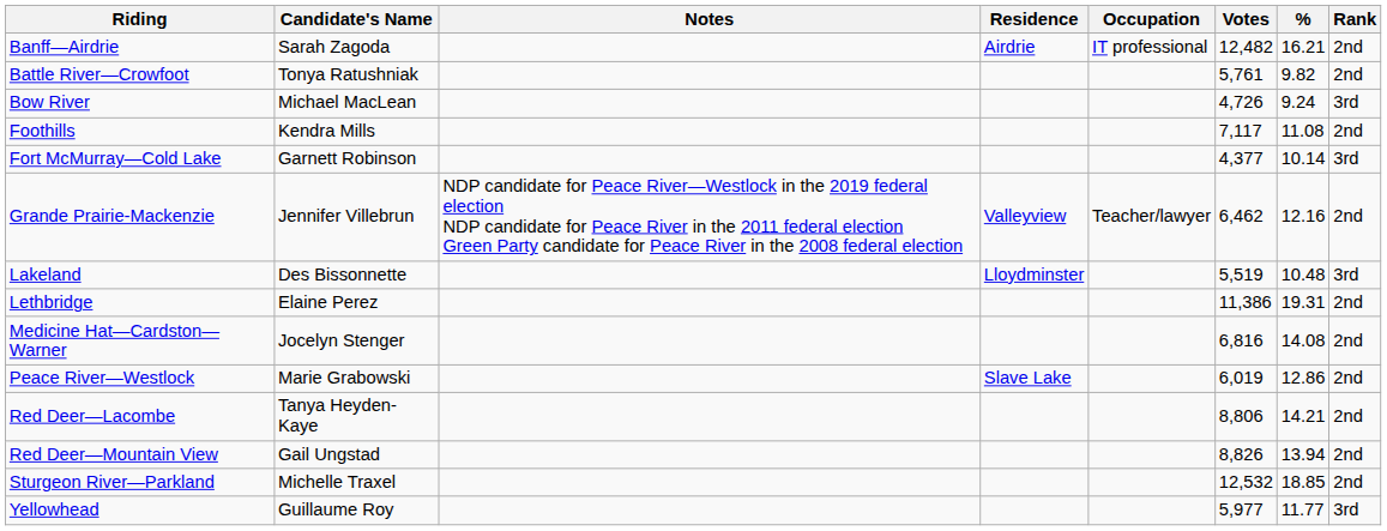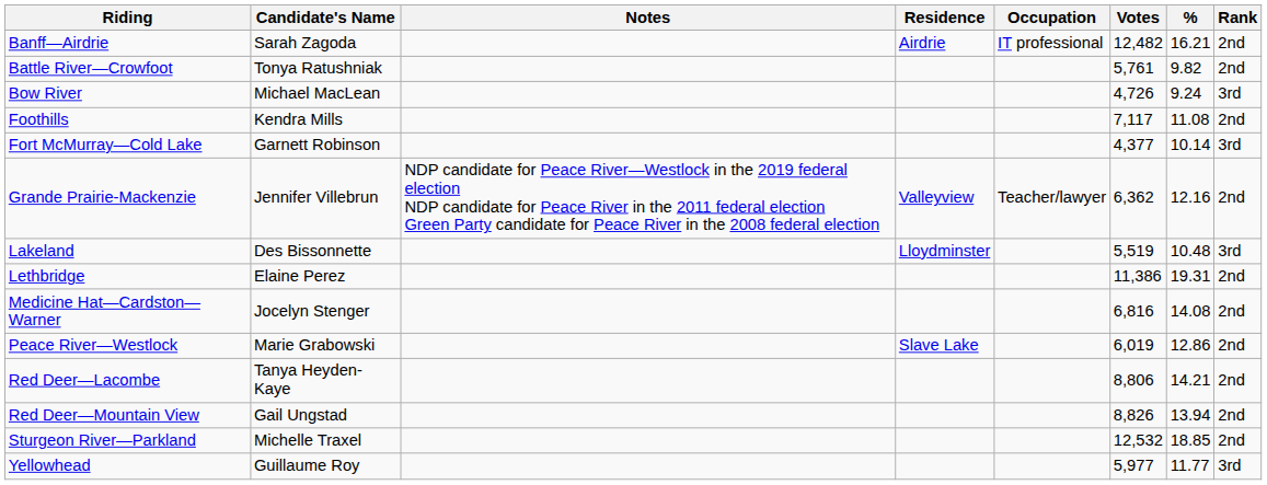Grande Prairie-Mackenzie | Votes: 6,462 -> 6,362
